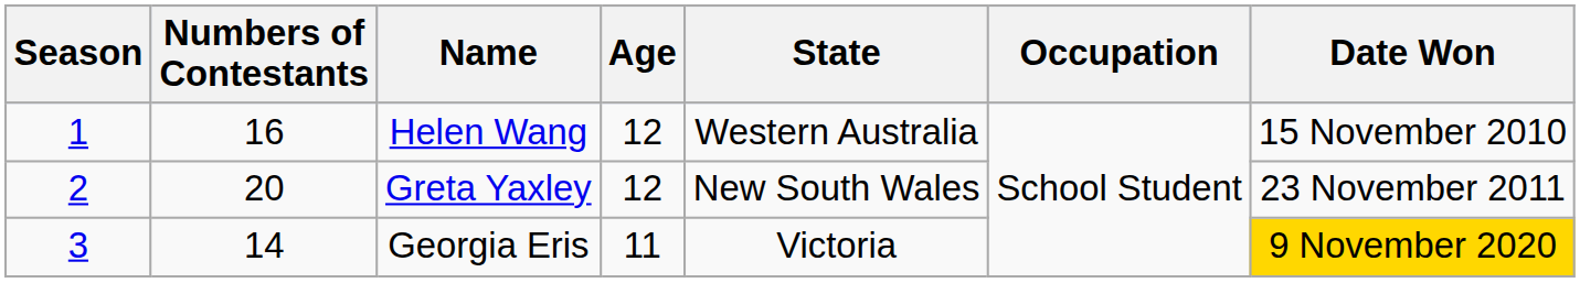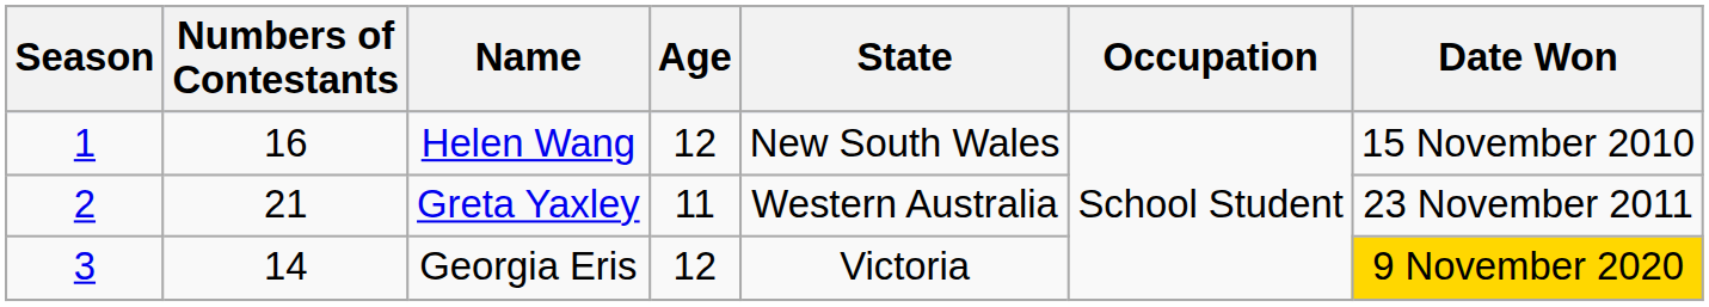Helen Wang | State: Western Australia -> New South Wales
Greta Yaxley | Numbers of Contestants: 20 -> 21
Greta Yaxley | Age: 12 -> 11
Greta Yaxley | State: New South Wales -> Western Australia
Georgia Eris | Age: 11 -> 12
